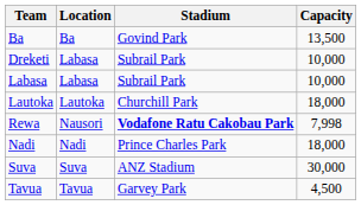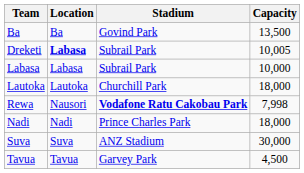Dreketi | Location: normal -> bold
Dreketi | Capacity: 10,000 -> 10,005
